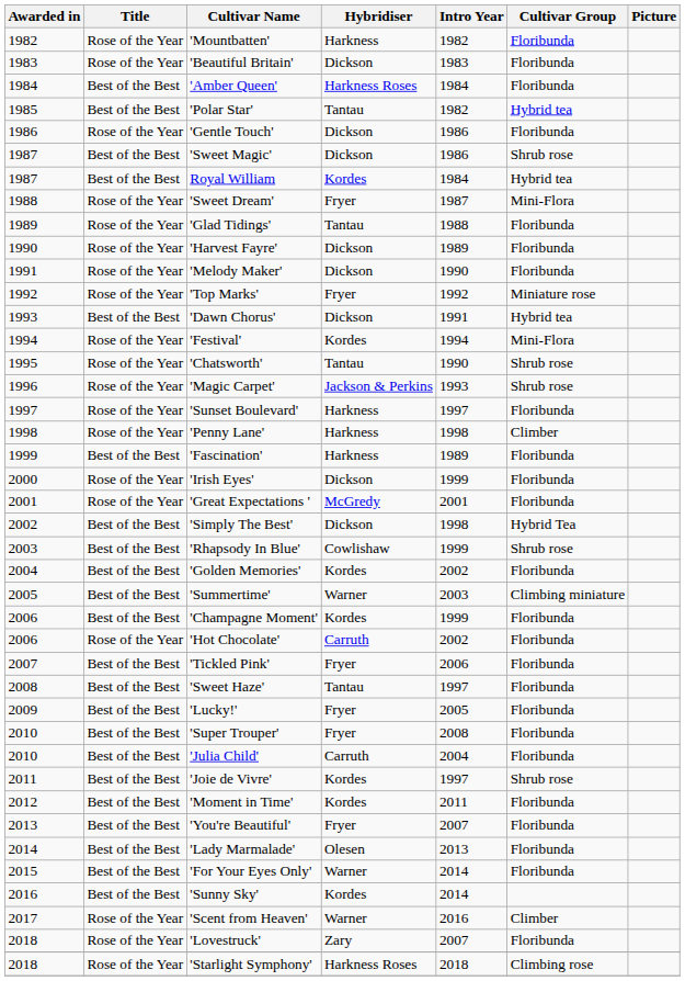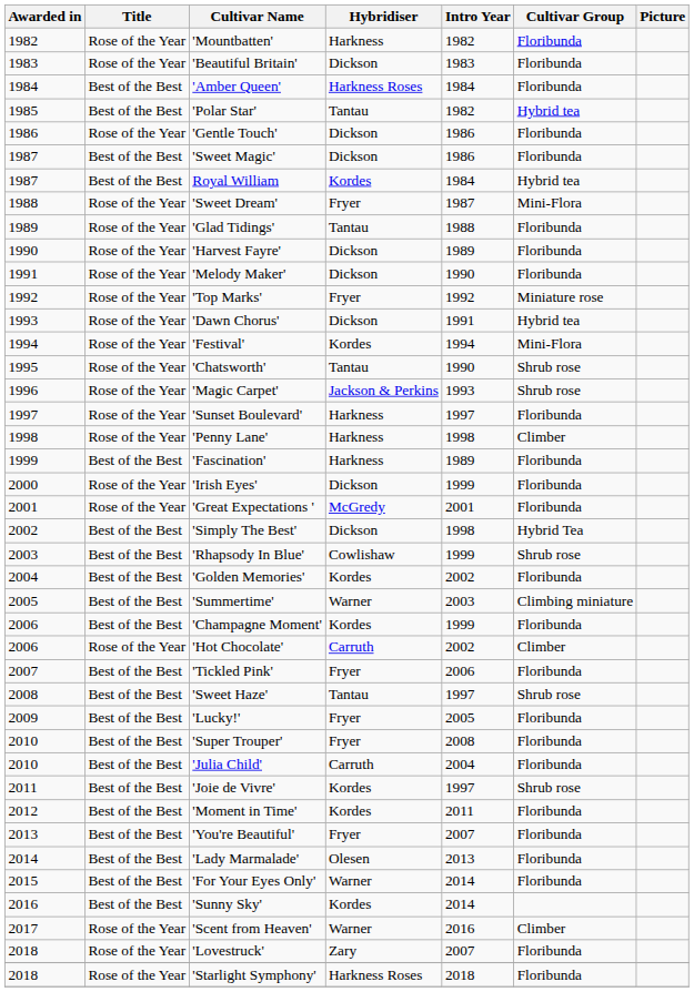'Sweet Magic' | Cultivar Group: Shrub rose -> Floribunda
'Dawn Chorus' | Title: Best of the Best -> Rose of the Year
'Hot Chocolate' | Cultivar Group: Floribunda -> Climber
'Sweet Haze' | Cultivar Group: Floribunda -> Shrub rose
'Starlight Symphony' | Cultivar Group: Climbing rose -> Floribunda
